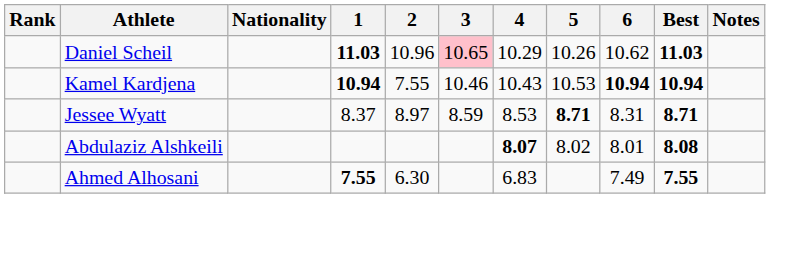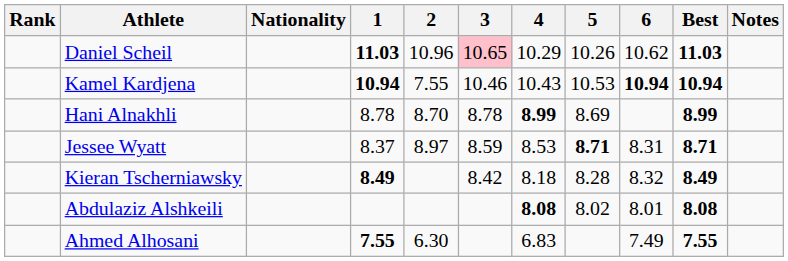+ row: Hani Alnakhli | 8.78 | 8.70 | 8.78 | 8.99 | 8.69 | 8.99
+ row: Kieran Tscherniawsky | 8.49 | 8.42 | 8.18 | 8.28 | 8.32 | 8.49
Abdulaziz Alshkeili | 4: 8.07 -> 8.08
